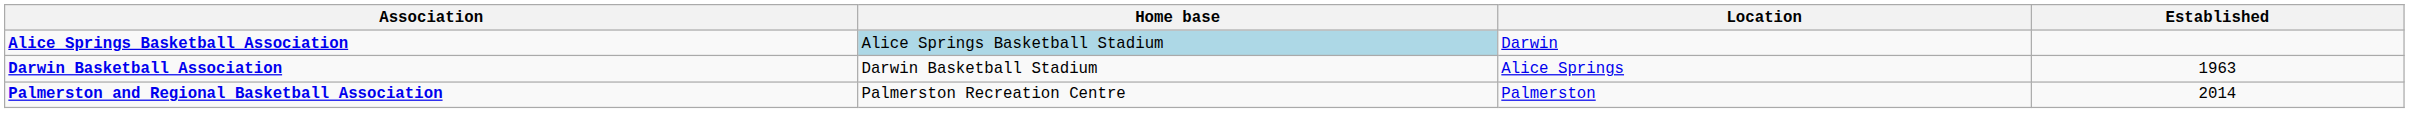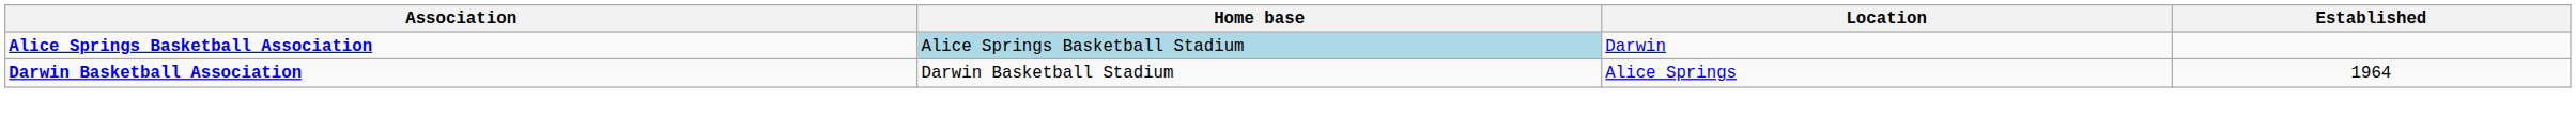Darwin Basketball Association | Established: 1963 -> 1964
- row: Palmerston and Regional Basketball Association | Palmerston Recreation Centre | Palmerston | 2014
